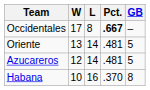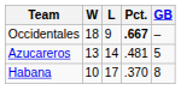Occidentales | W: 17 -> 18
Occidentales | L: 8 -> 9
- row: Oriente | 13 | 14 | .481 | 5
Azucareros | W: 12 -> 13
Habana | L: 16 -> 17
